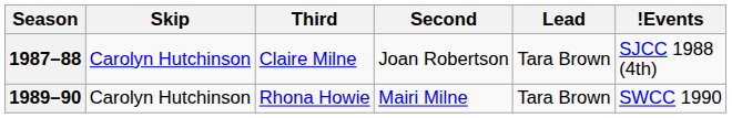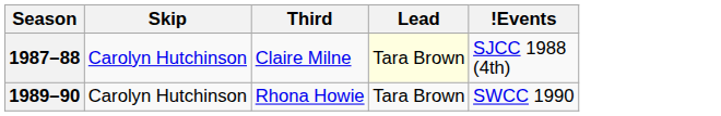- column: Second | Joan Robertson | Mairi Milne
1987–88 | Lead: no background -> lightyellow background
